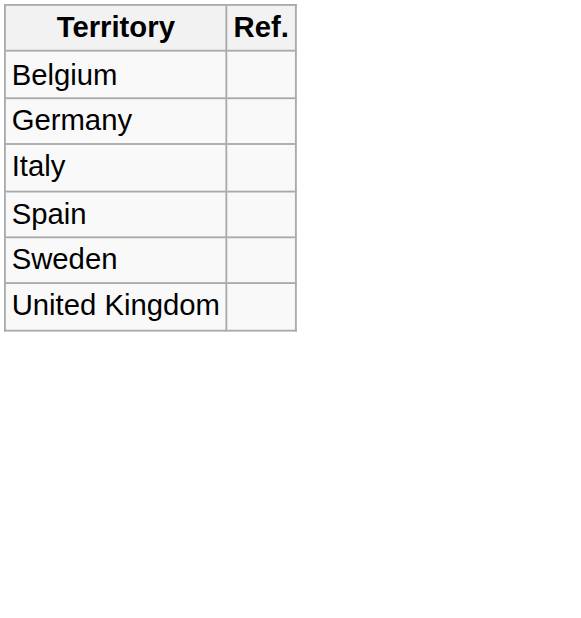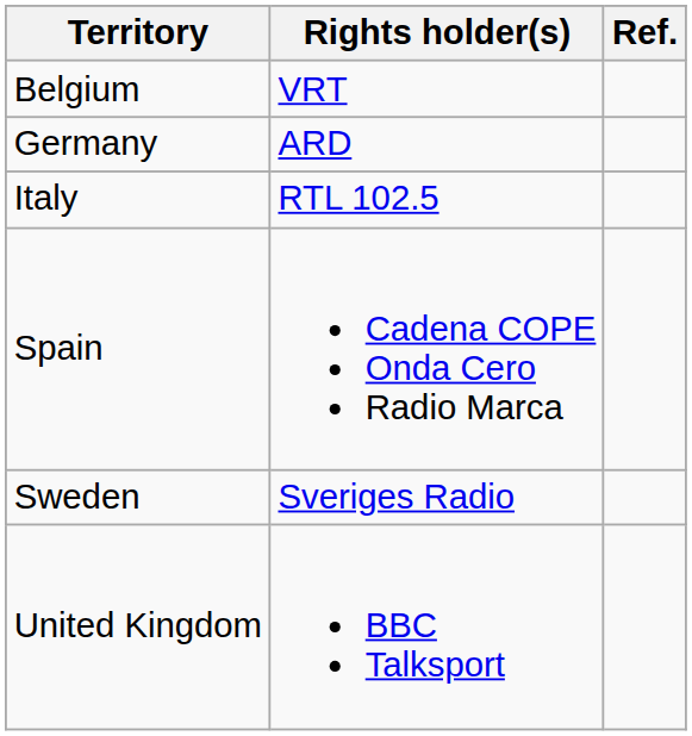+ column: Rights holder(s) | VRT | ARD | RTL 102.5 | Cadena COPE Onda Cero Radio Marca | Sveriges Radio | BBC Talksport
